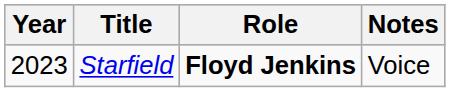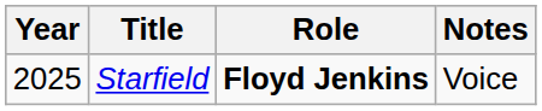Starfield | Year: 2023 -> 2025
